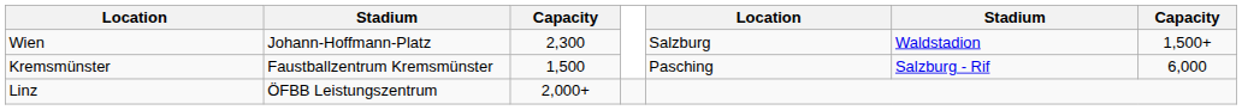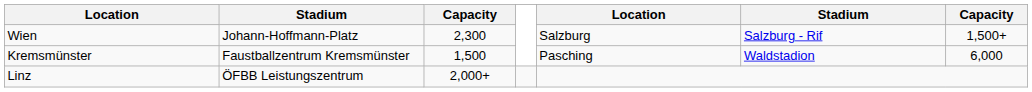Wien | column 6: Waldstadion -> Salzburg - Rif
Kremsmünster | column 6: Salzburg - Rif -> Waldstadion
